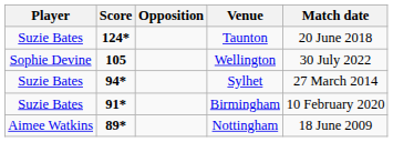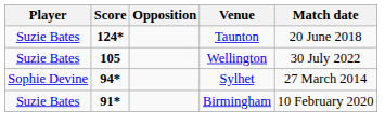Wellington | Player: Sophie Devine -> Suzie Bates
Sylhet | Player: Suzie Bates -> Sophie Devine
- row: Aimee Watkins | 89* | Nottingham | 18 June 2009
